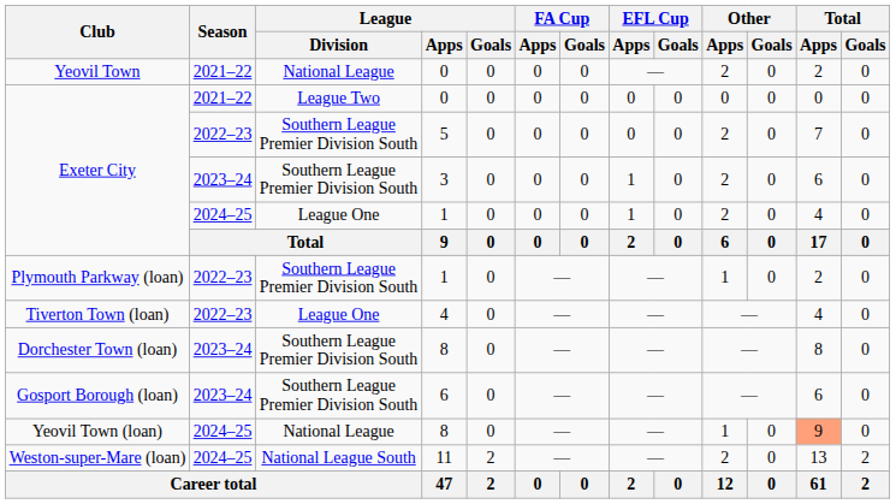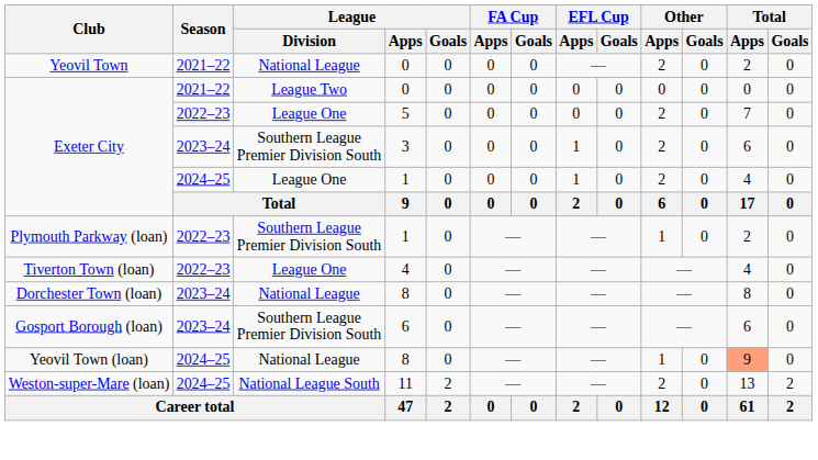Exeter City / 5 | League / Division: Southern League Premier Division South -> League One
Dorchester Town (loan) | League / Division: Southern League Premier Division South -> National League
